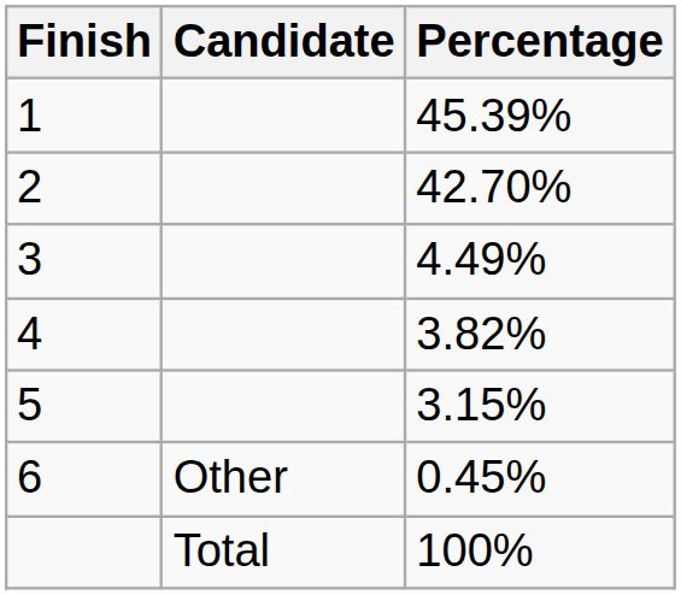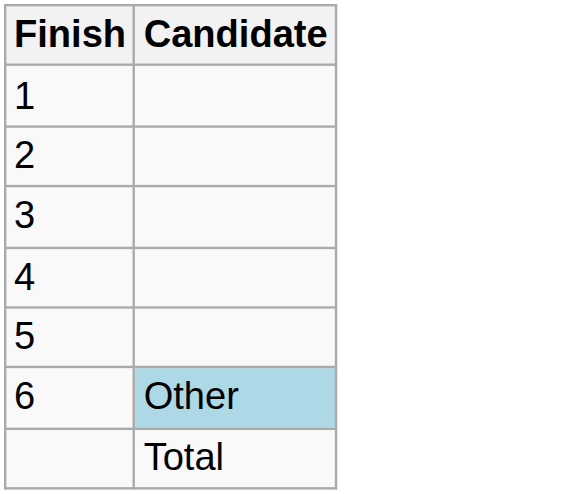- column: Percentage | 45.39% | 42.70% | 4.49% | 3.82% | 3.15% | 0.45% | 100%
6 | Candidate: no background -> lightblue background
